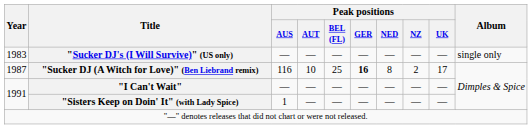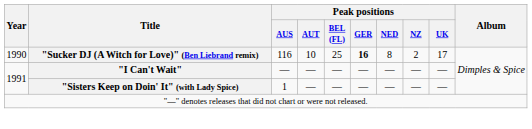- row: 1983 | "Sucker DJ's (I Will Survive)" (US only) | — | — | — | — | — | — | — | single only
"Sucker DJ (A Witch for Love)" (Ben Liebrand remix) | Year: 1987 -> 1990
